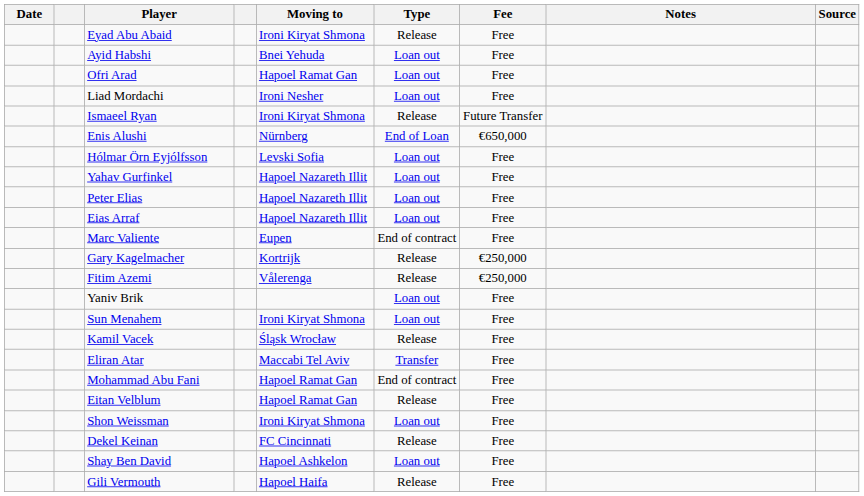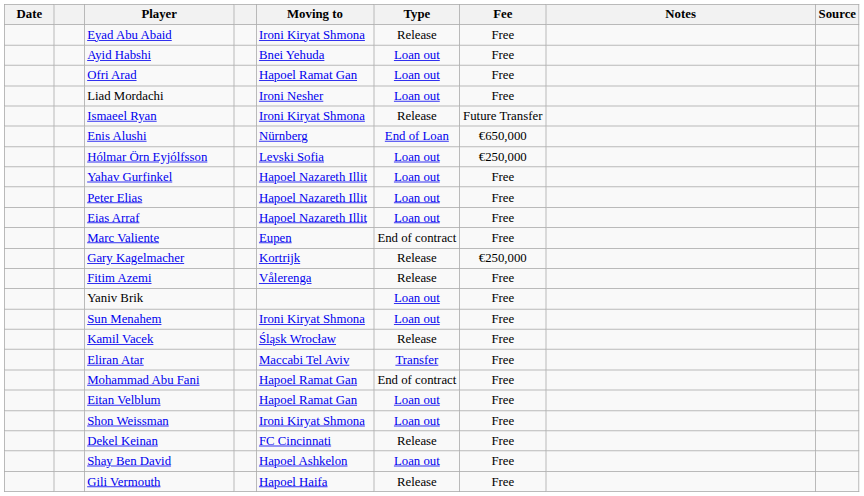Hólmar Örn Eyjólfsson | Fee: Free -> €250,000
Fitim Azemi | Fee: €250,000 -> Free
Eitan Velblum | Type: Release -> Loan out
